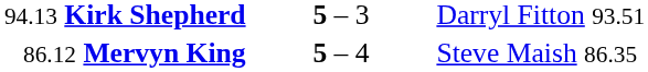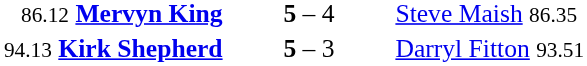rows swapped: 94.13 Kirk Shepherd <-> 86.12 Mervyn King
